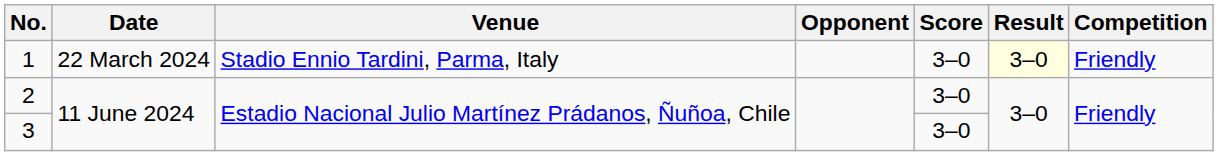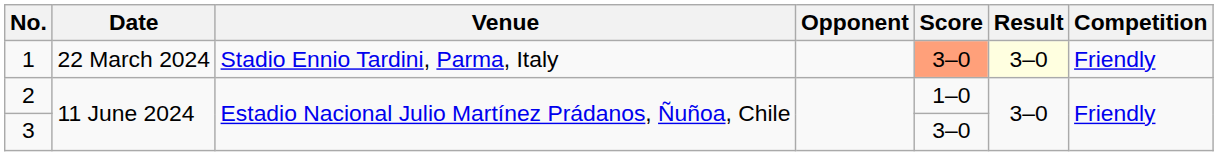1 | Score: no background -> lightsalmon background
2 | Score: 3–0 -> 1–0
